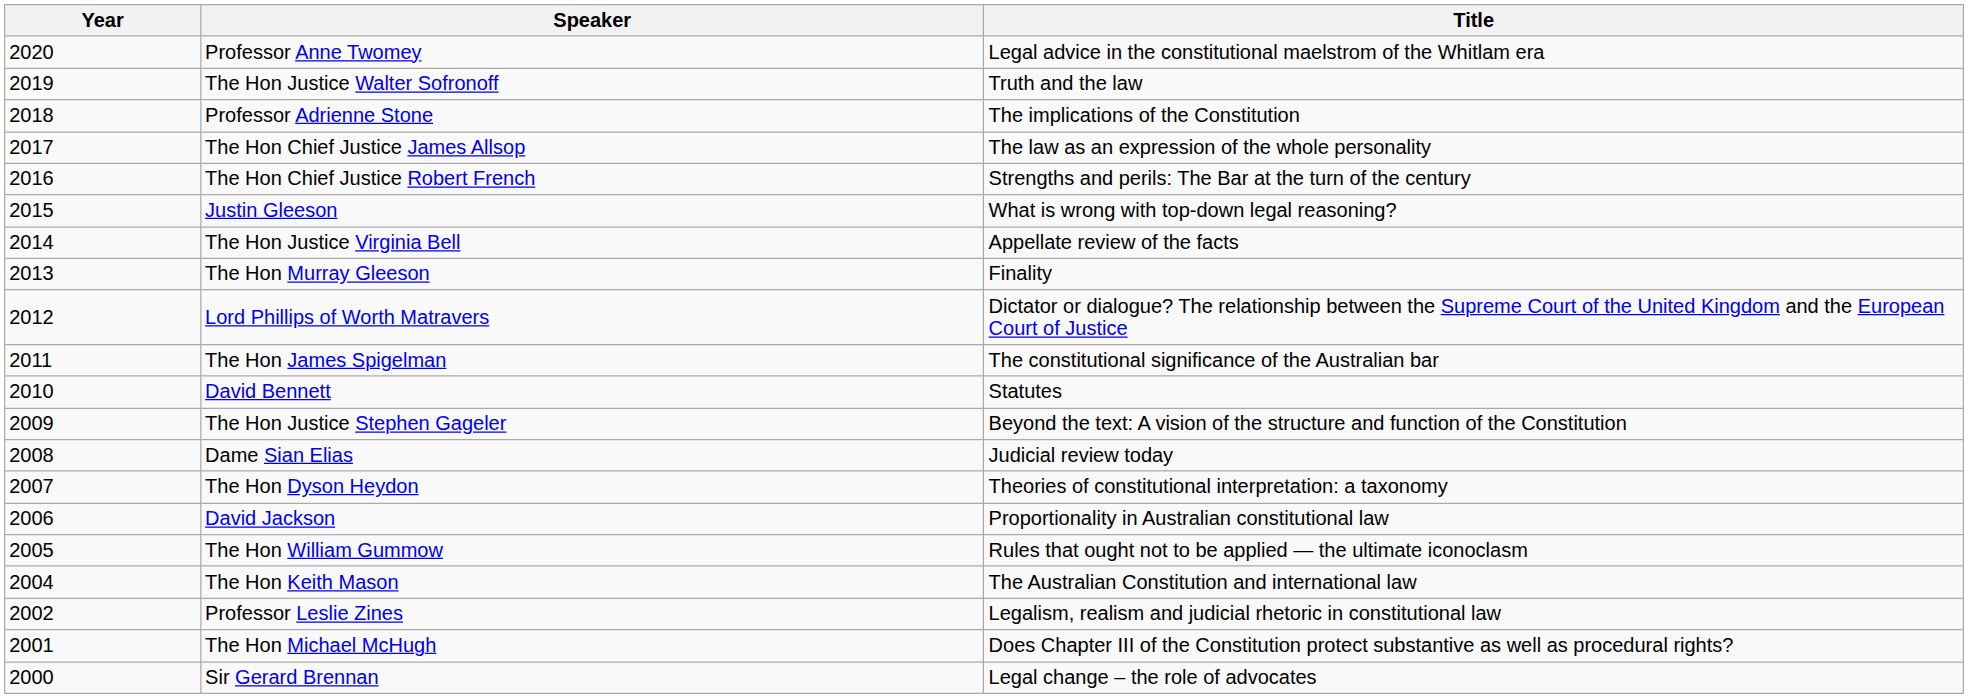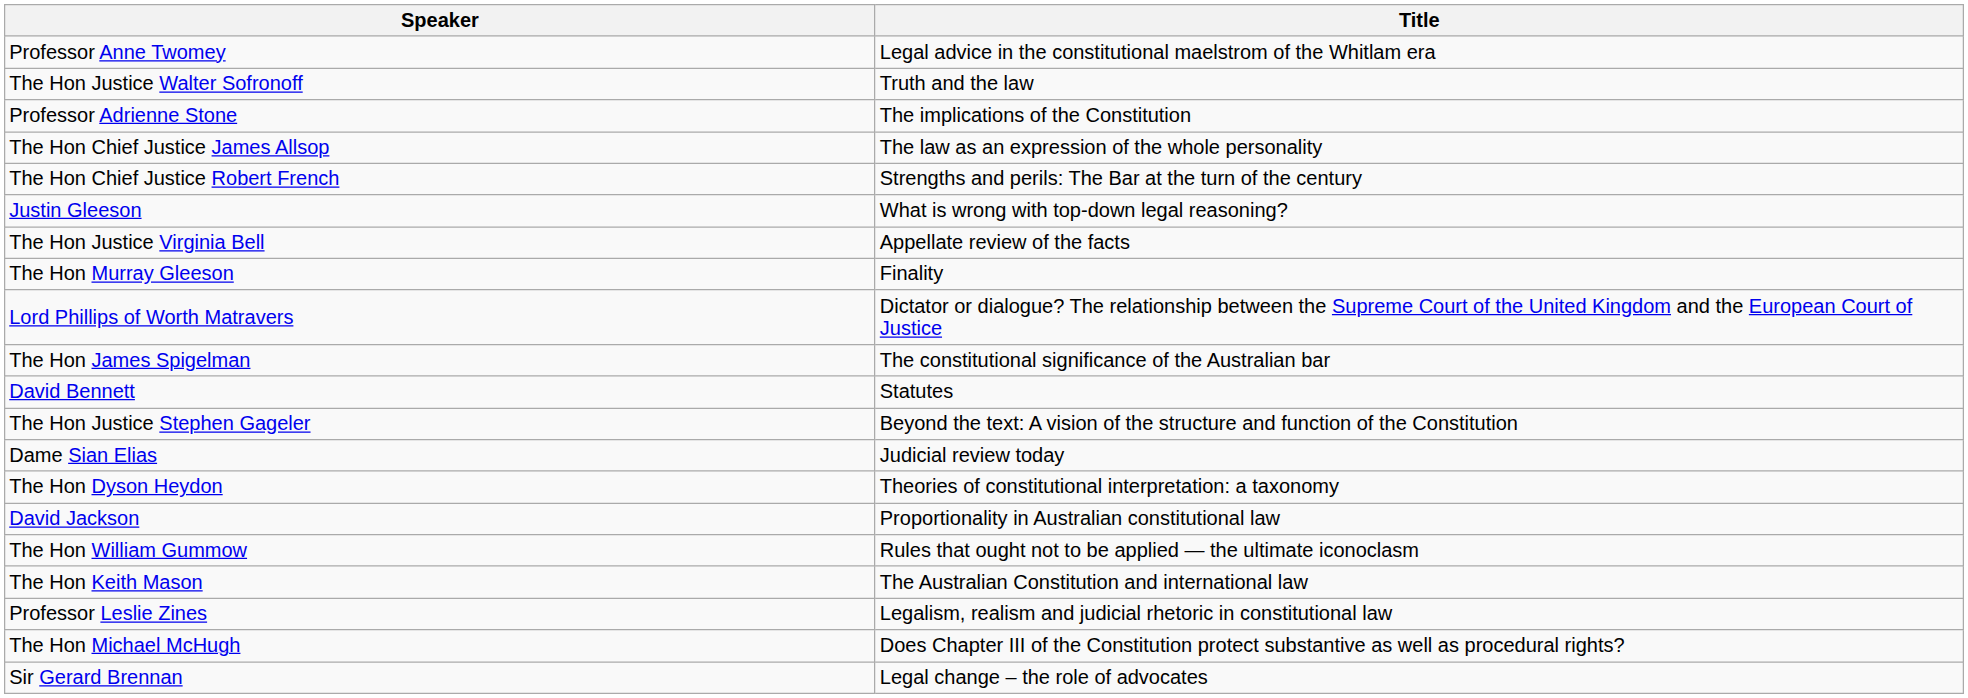- column: Year | 2020 | 2019 | 2018 | 2017 | 2016 | 2015 | 2014 | 2013 | 2012 | 2011 | 2010 | 2009 | 2008 | 2007 | 2006 | 2005 | 2004 | 2002 | 2001 | 2000
